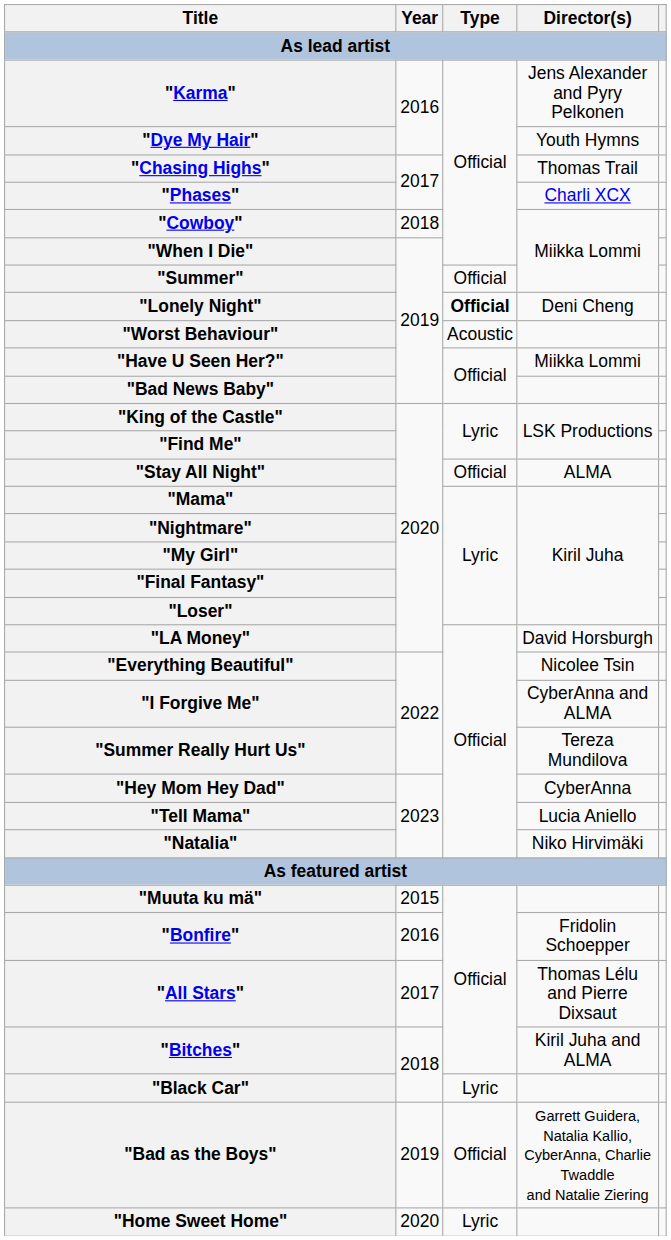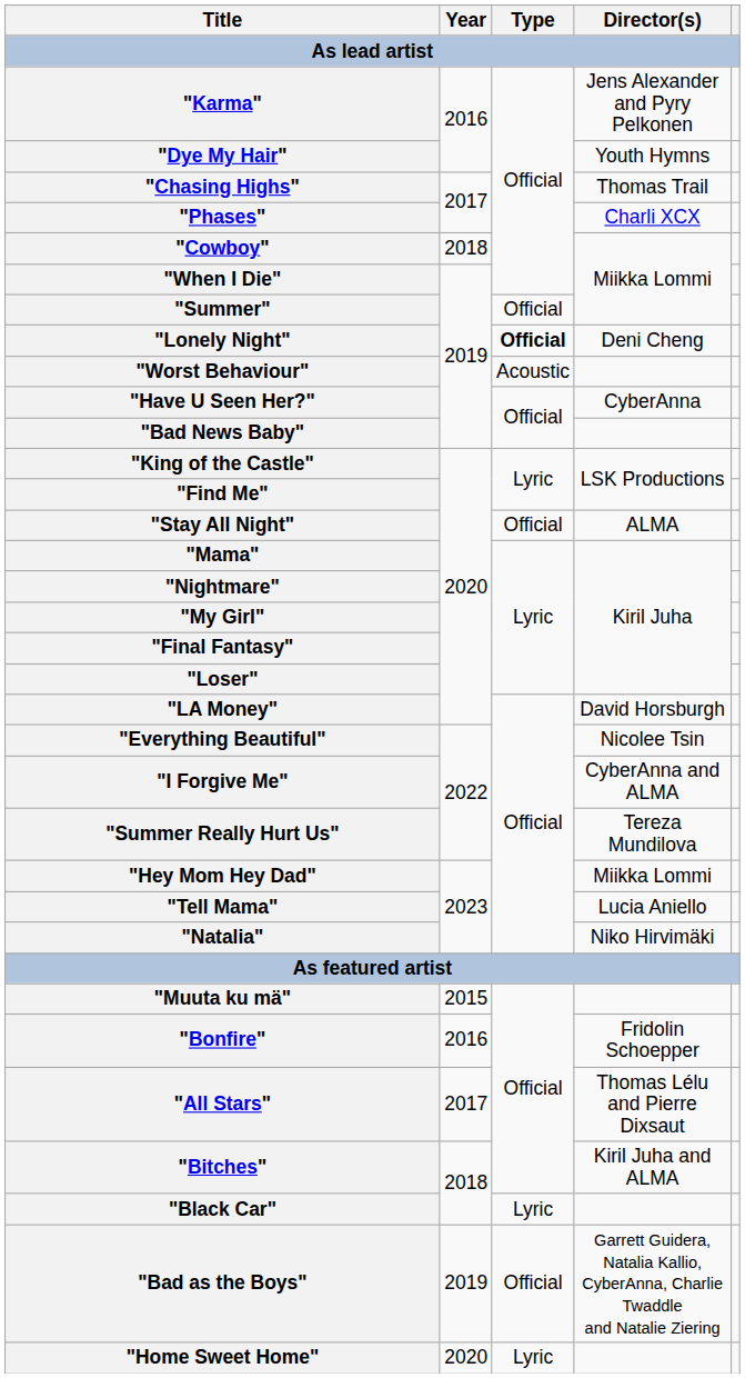"Have U Seen Her?" | Director(s): Miikka Lommi -> CyberAnna
"Hey Mom Hey Dad" | Director(s): CyberAnna -> Miikka Lommi
